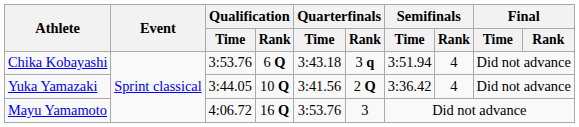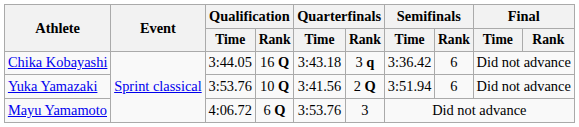Chika Kobayashi | Qualification / Time: 3:53.76 -> 3:44.05
Chika Kobayashi | Qualification / Rank: 6 Q -> 16 Q
Chika Kobayashi | Semifinals / Time: 3:51.94 -> 3:36.42
Chika Kobayashi | Semifinals / Rank: 4 -> 6
Yuka Yamazaki | Qualification / Time: 3:44.05 -> 3:53.76
Yuka Yamazaki | Semifinals / Time: 3:36.42 -> 3:51.94
Yuka Yamazaki | Semifinals / Rank: 4 -> 6
Mayu Yamamoto | Qualification / Rank: 16 Q -> 6 Q
